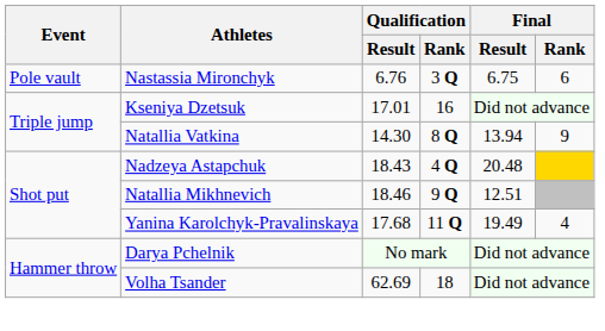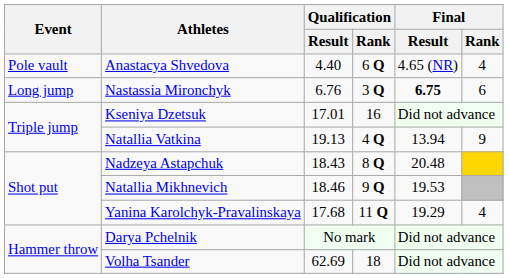+ row: Pole vault | Anastacya Shvedova | 4.40 | 6 Q | 4.65 (NR) | 4
Nastassia Mironchyk | Event: Pole vault -> Long jump
Nastassia Mironchyk | Final / Result: normal -> bold
Natallia Vatkina | Qualification / Result: 14.30 -> 19.13
Natallia Vatkina | Qualification / Rank: 8 Q -> 4 Q
Nadzeya Astapchuk | Qualification / Rank: 4 Q -> 8 Q
Natallia Mikhnevich | Final / Result: 12.51 -> 19.53
Yanina Karolchyk-Pravalinskaya | Final / Result: 19.49 -> 19.29
